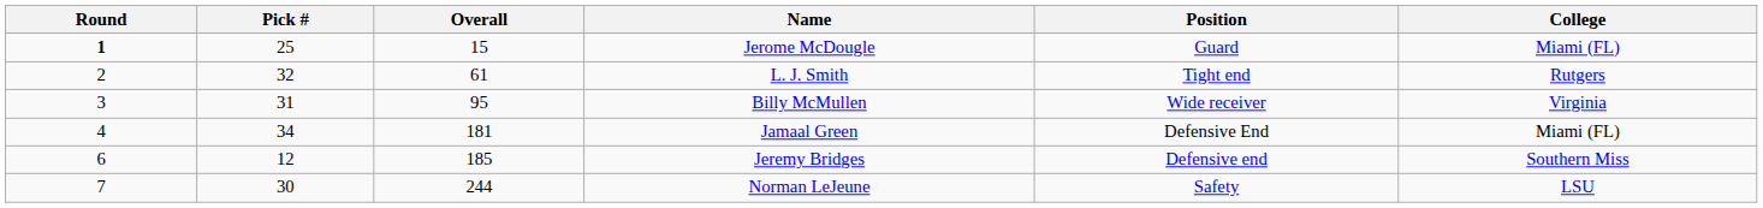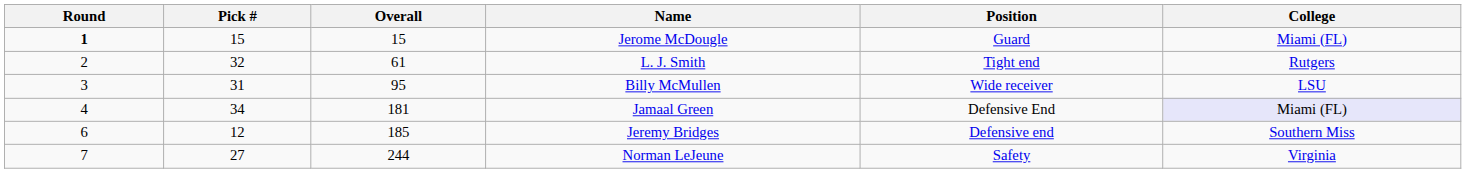Jerome McDougle | Pick #: 25 -> 15
Billy McMullen | College: Virginia -> LSU
Jamaal Green | College: no background -> lavender background
Norman LeJeune | Pick #: 30 -> 27
Norman LeJeune | College: LSU -> Virginia
